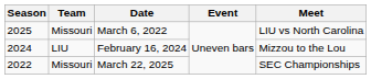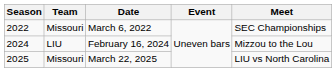March 6, 2022 | Season: 2025 -> 2022
March 6, 2022 | Meet: LIU vs North Carolina -> SEC Championships
March 22, 2025 | Season: 2022 -> 2025
March 22, 2025 | Meet: SEC Championships -> LIU vs North Carolina
